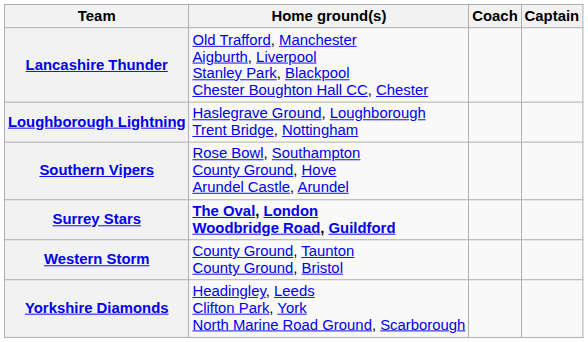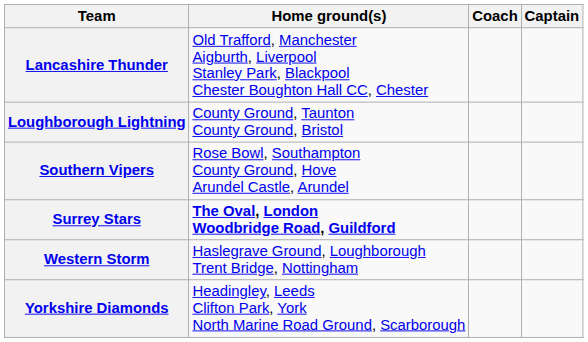Loughborough Lightning | Home ground(s): Haslegrave Ground, Loughborough Trent Bridge, Nottingham -> County Ground, Taunton County Ground, Bristol
Western Storm | Home ground(s): County Ground, Taunton County Ground, Bristol -> Haslegrave Ground, Loughborough Trent Bridge, Nottingham
